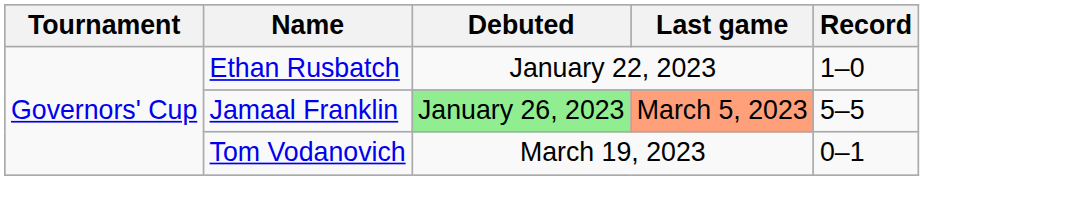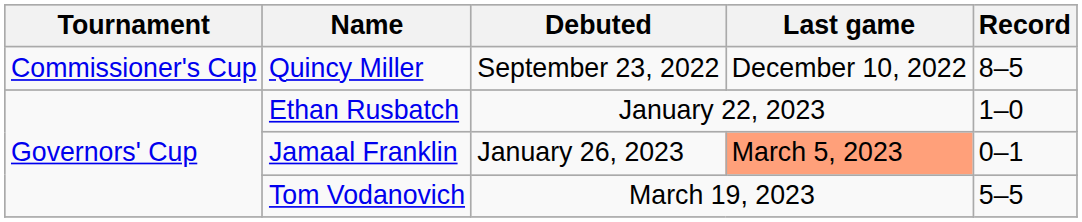+ row: Commissioner's Cup | Quincy Miller | September 23, 2022 | December 10, 2022 | 8–5
Jamaal Franklin | Debuted: lightgreen background -> no background
Jamaal Franklin | Record: 5–5 -> 0–1
Tom Vodanovich | Record: 0–1 -> 5–5
